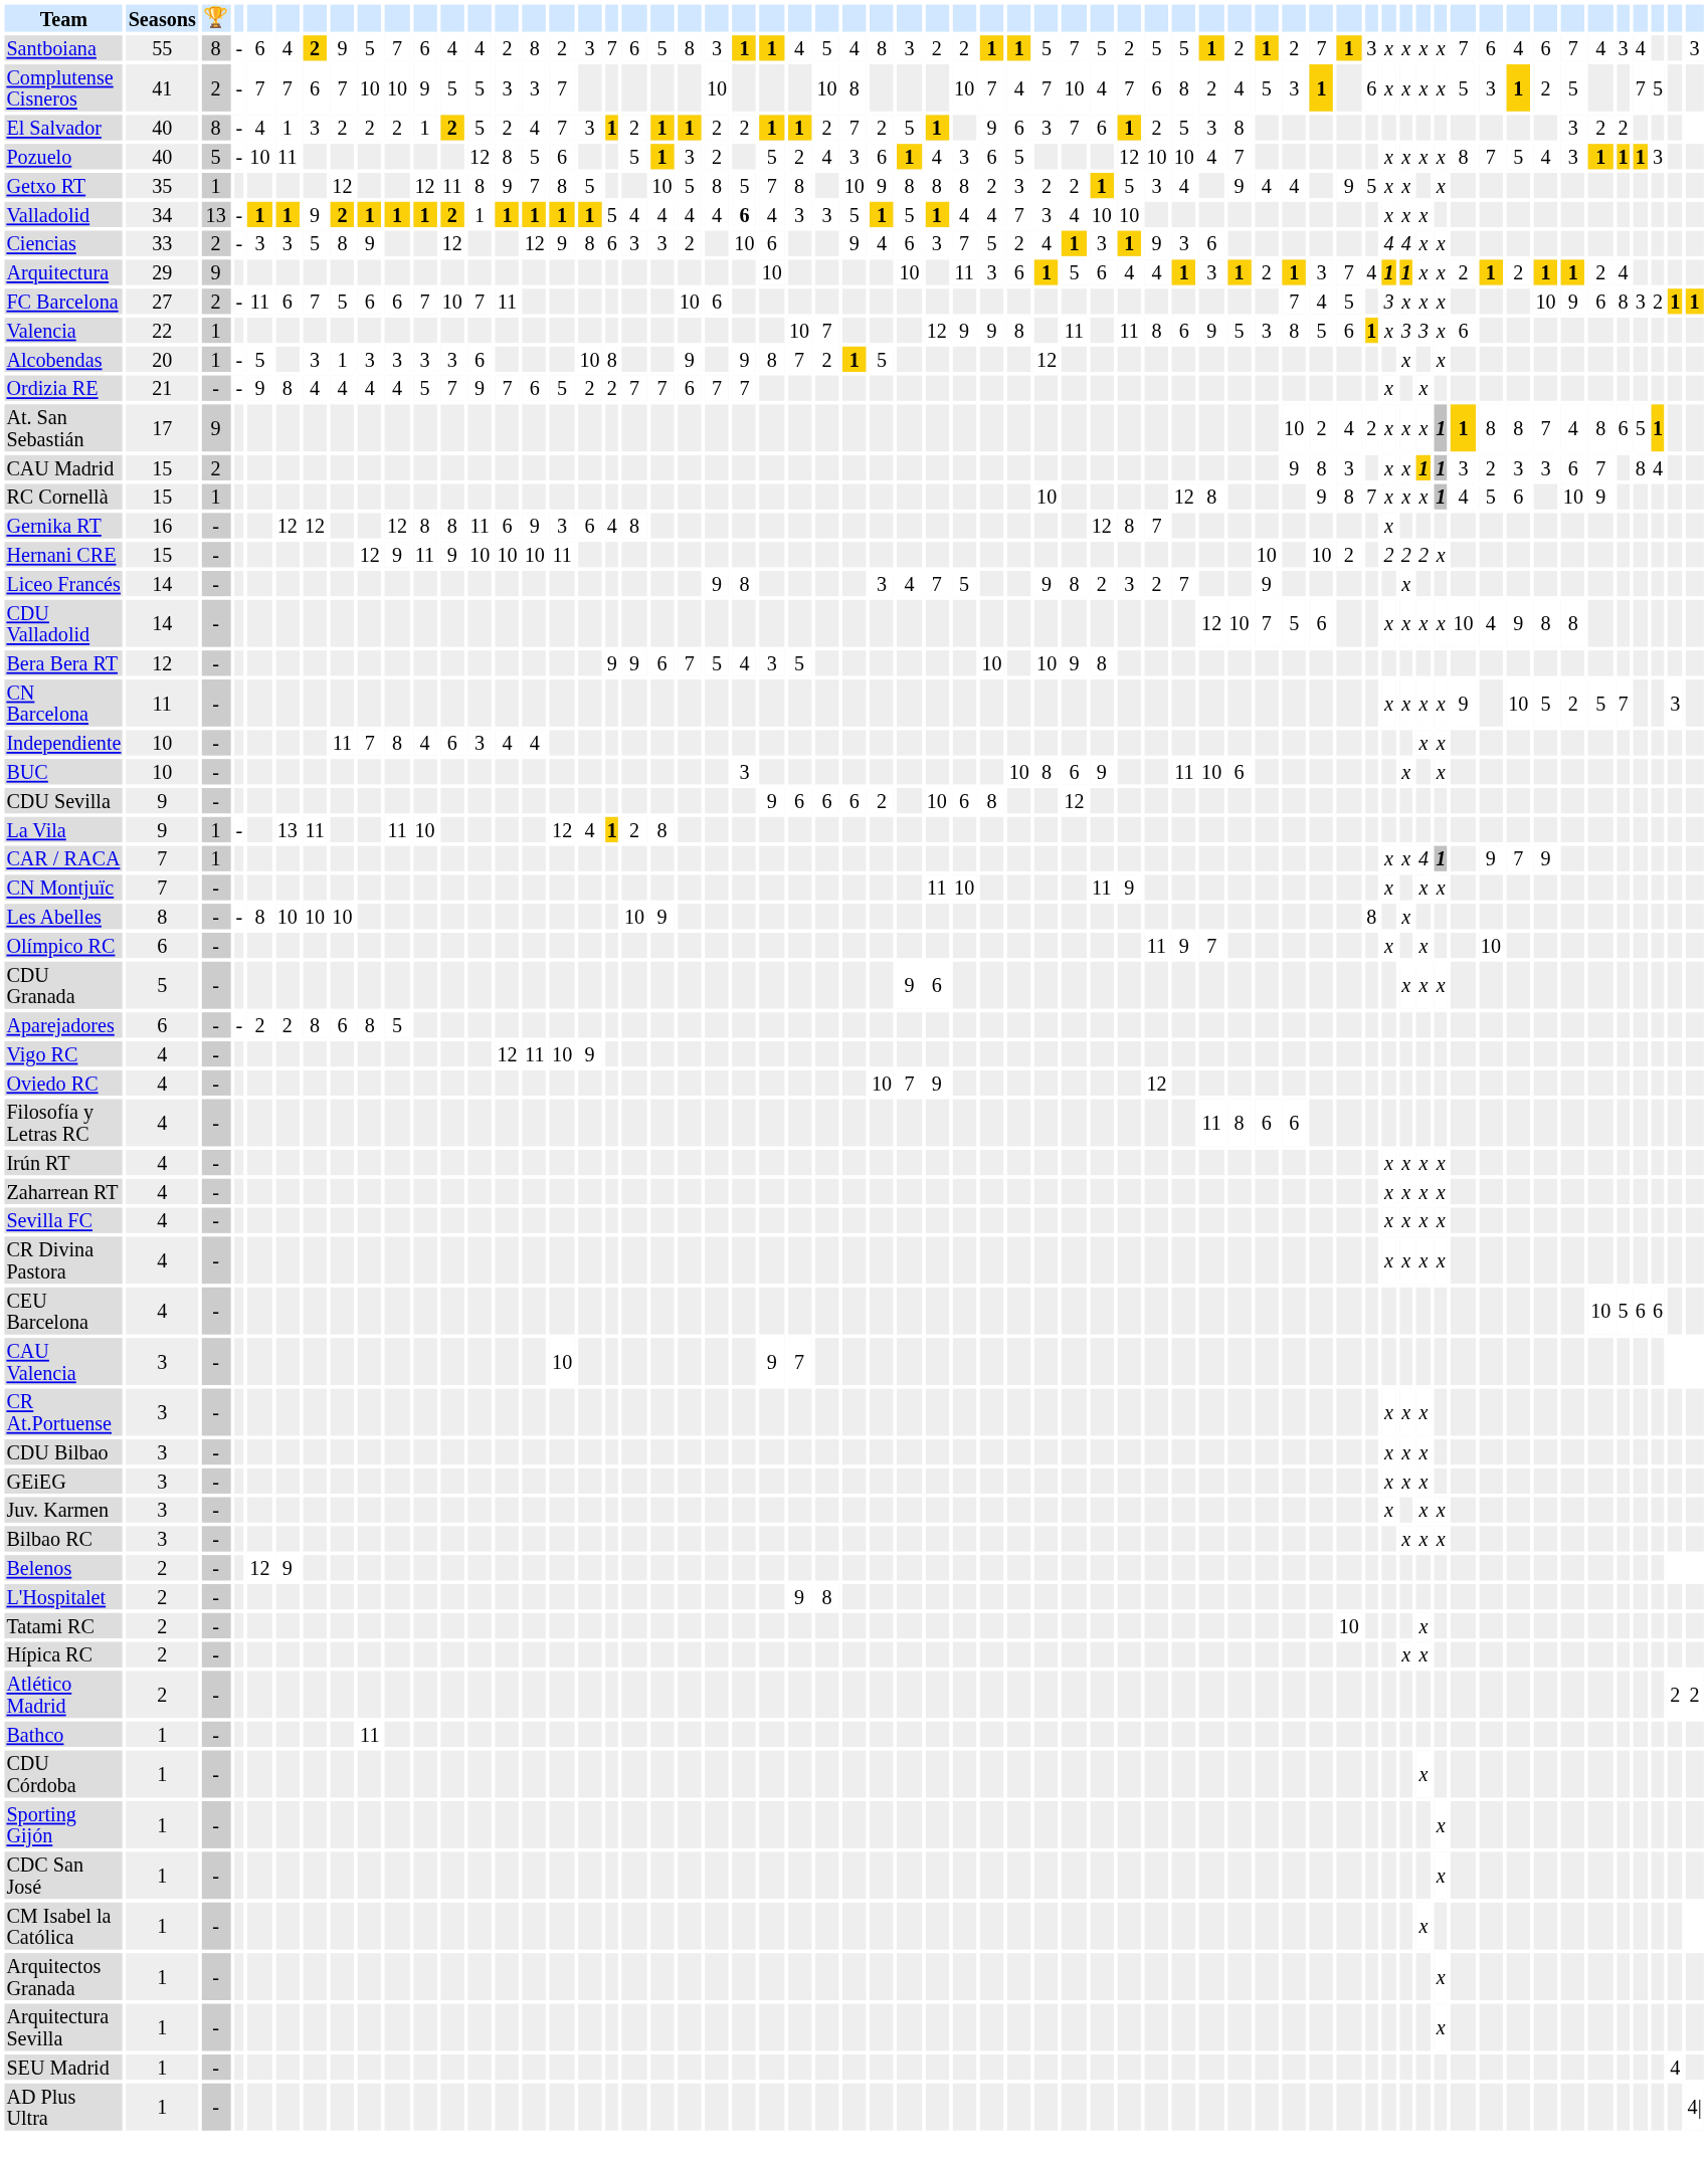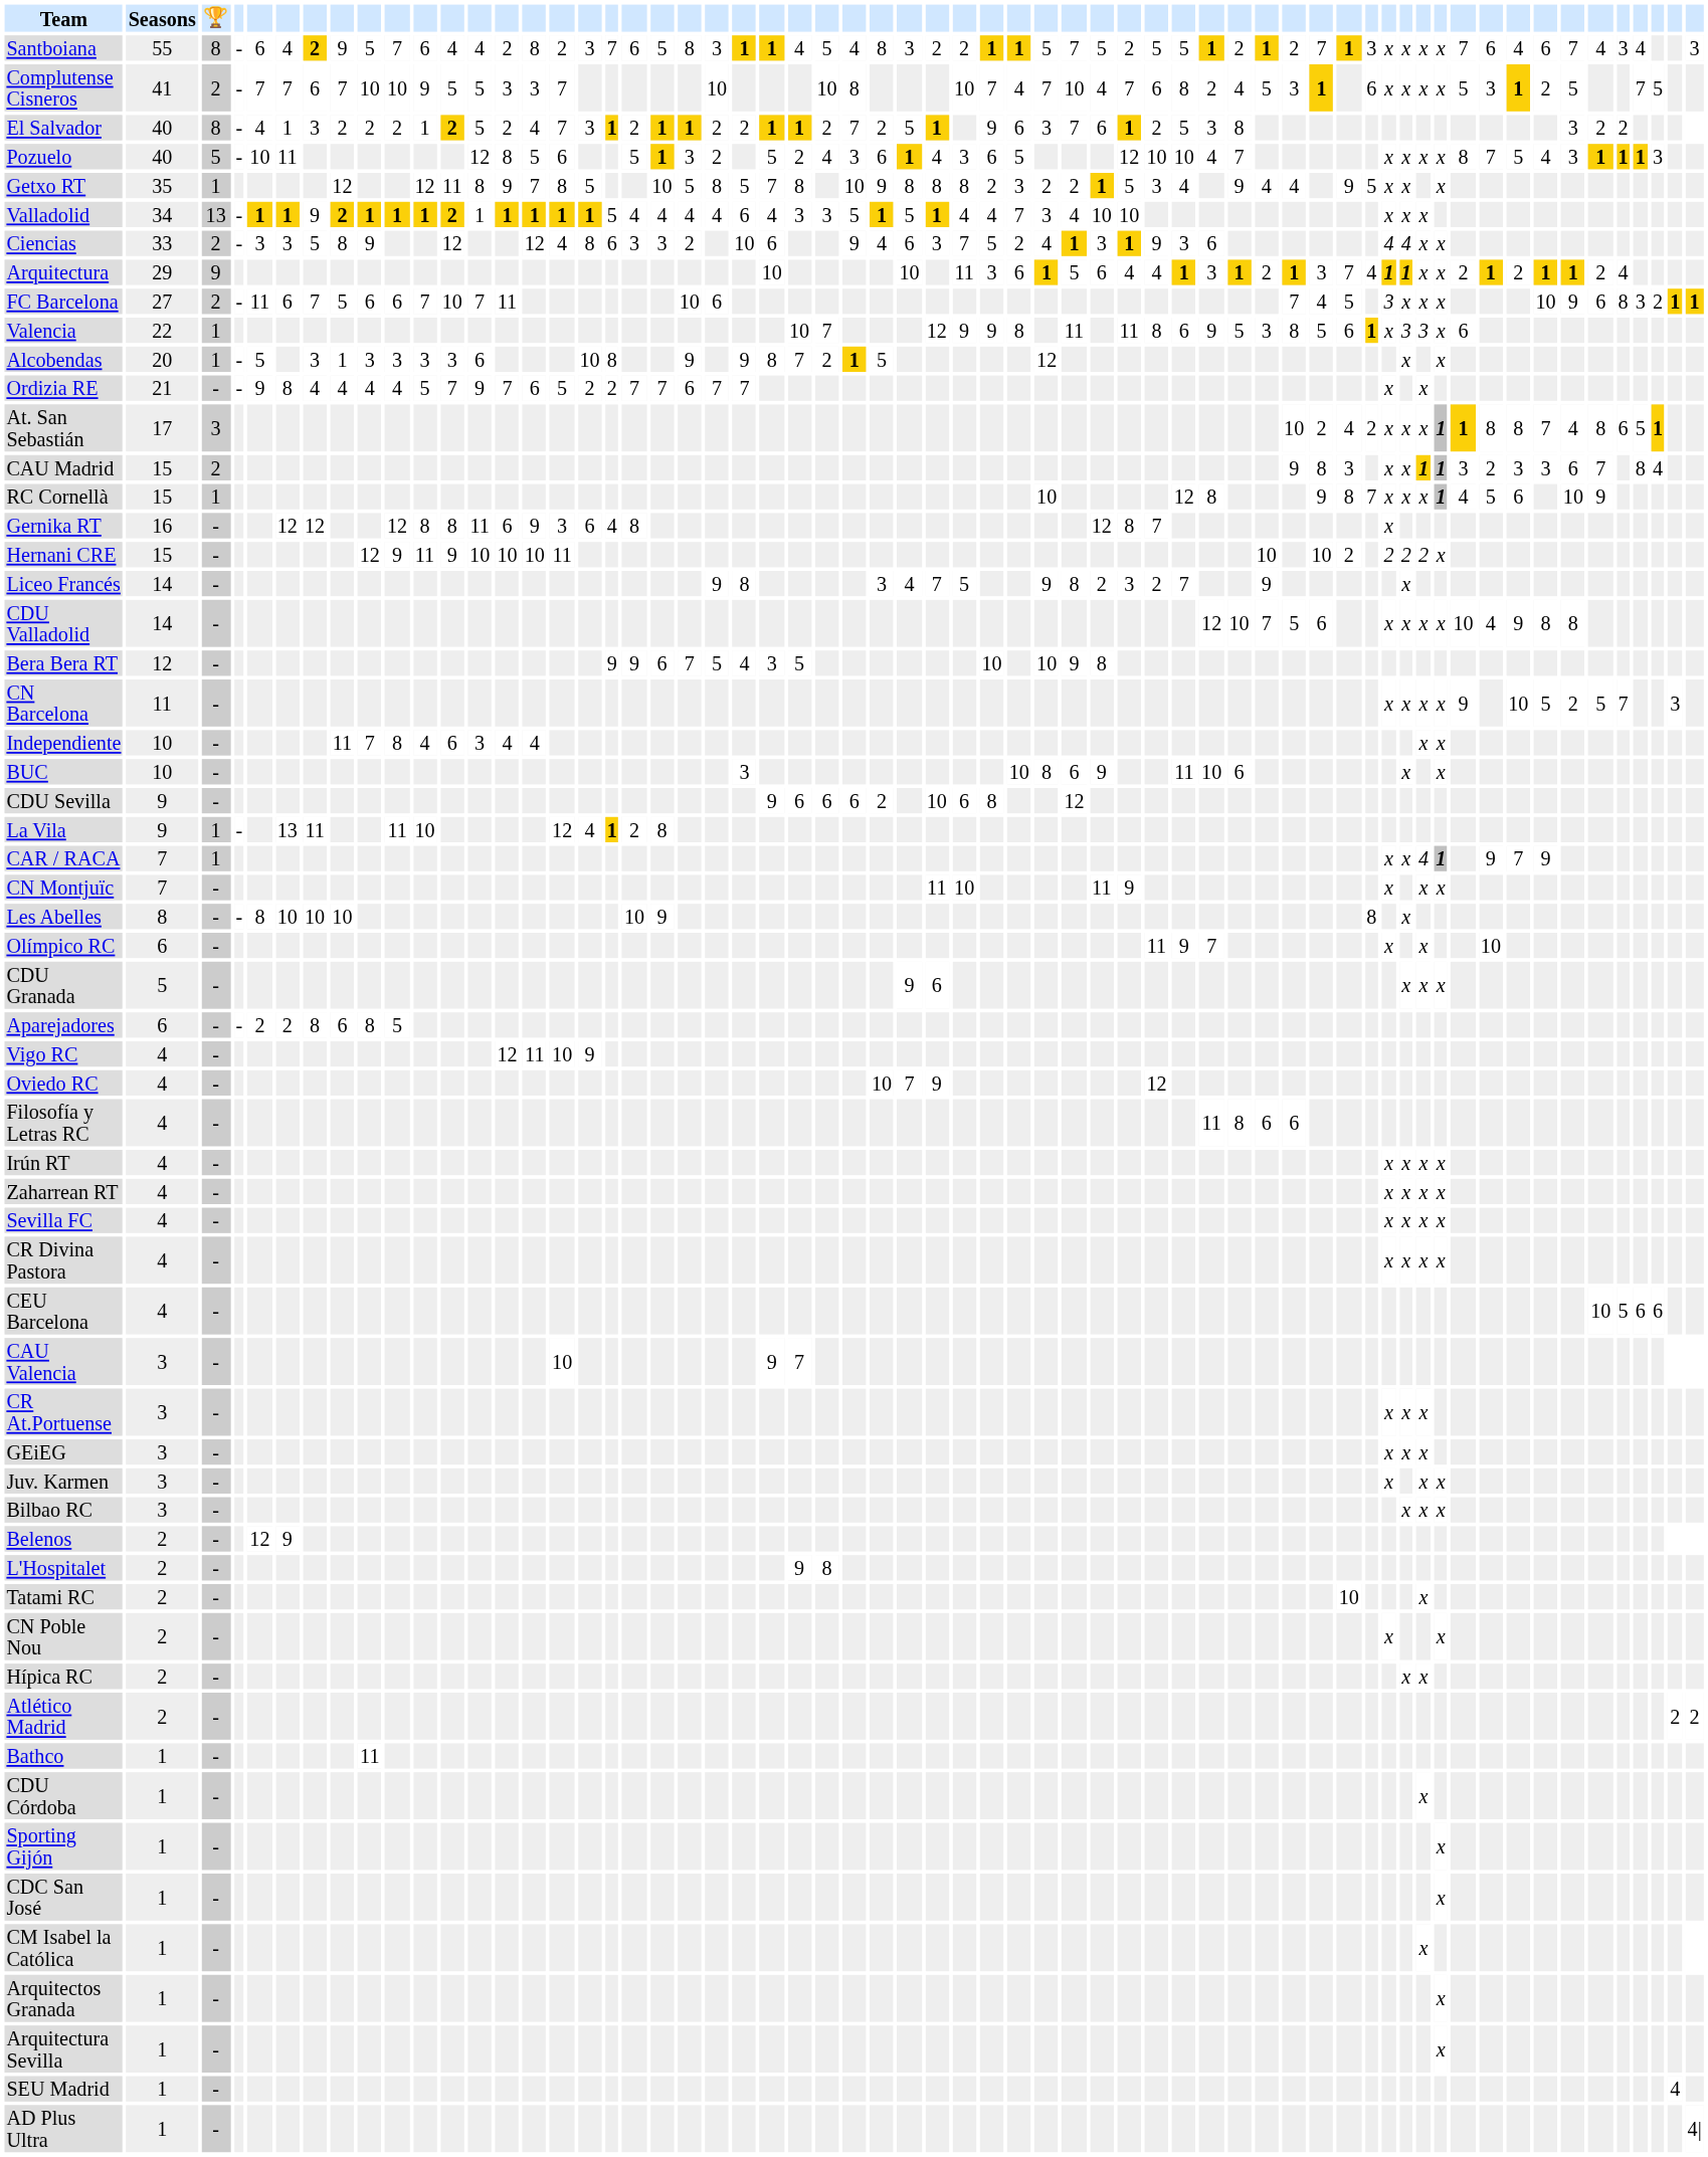Valladolid | column 23: bold -> normal
Ciencias | column 16: 9 -> 4
At. San Sebastián | 🏆: 9 -> 3
- row: CDU Bilbao | 3 | - | x | x | x
+ row: CN Poble Nou | 2 | - | x | x
